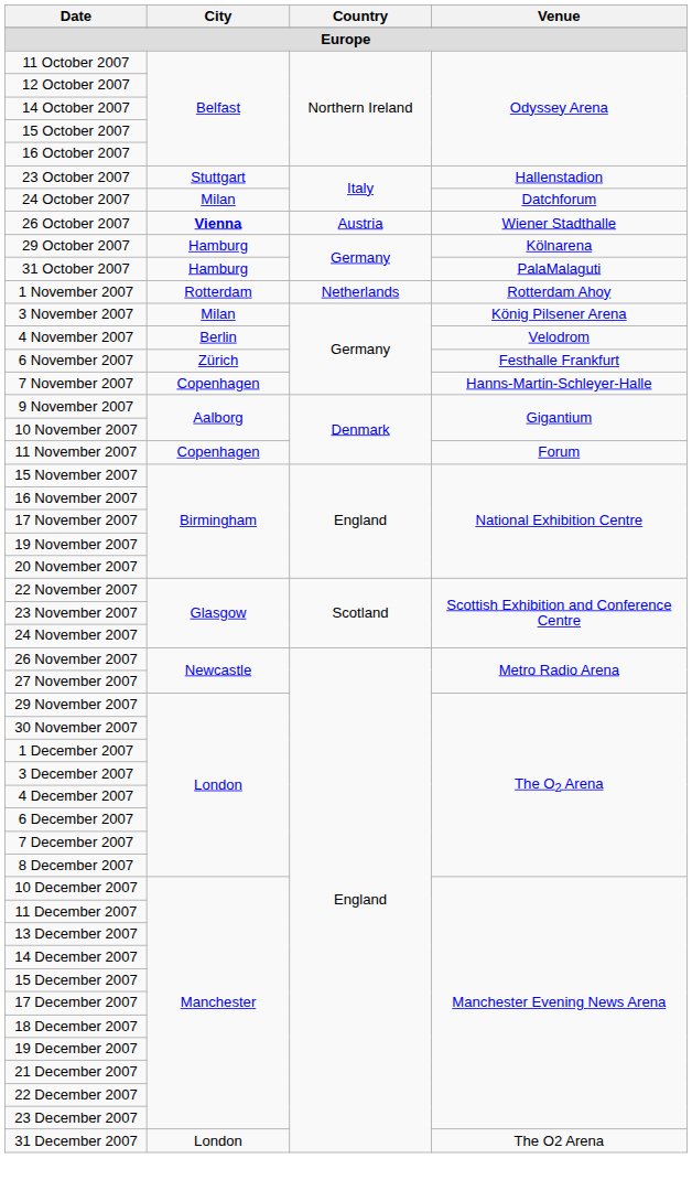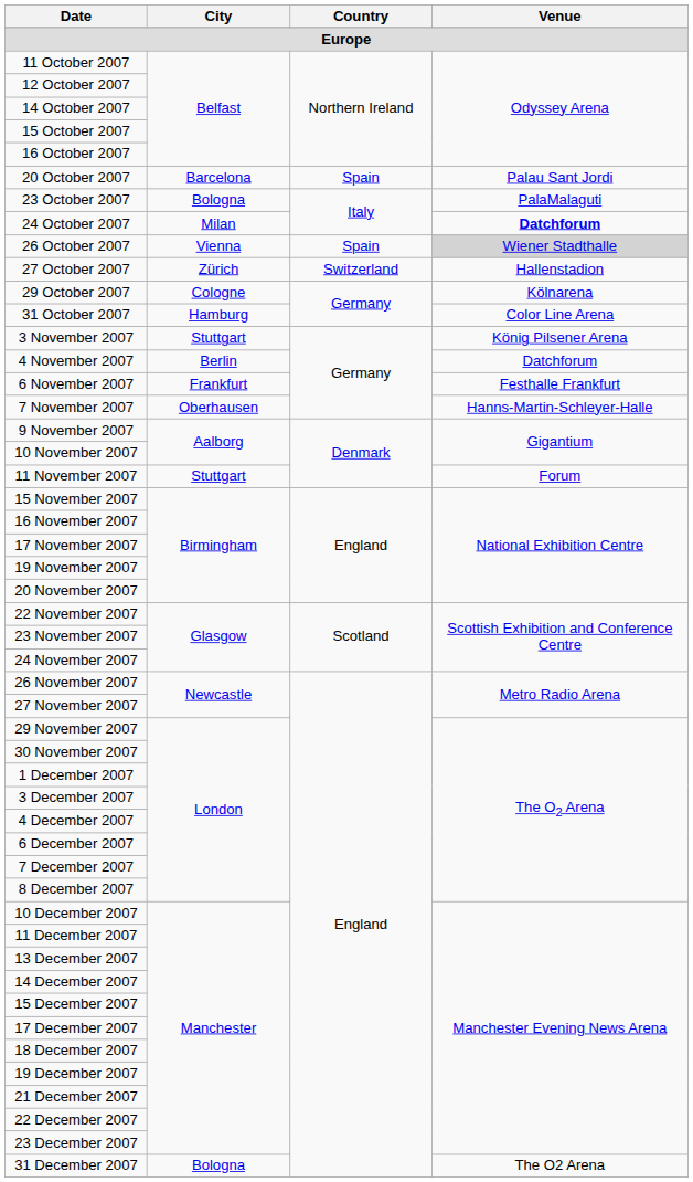+ row: 20 October 2007 | Barcelona | Spain | Palau Sant Jordi
23 October 2007 | City: Stuttgart -> Bologna
23 October 2007 | Venue: Hallenstadion -> PalaMalaguti
24 October 2007 | Venue: normal -> bold
26 October 2007 | City: bold -> normal
26 October 2007 | Country: Austria -> Spain
26 October 2007 | Venue: no background -> lightgrey background
+ row: 27 October 2007 | Zürich | Switzerland | Hallenstadion
29 October 2007 | City: Hamburg -> Cologne
31 October 2007 | Venue: PalaMalaguti -> Color Line Arena
- row: 1 November 2007 | Rotterdam | Netherlands | Rotterdam Ahoy
3 November 2007 | City: Milan -> Stuttgart
4 November 2007 | Venue: Velodrom -> Datchforum
6 November 2007 | City: Zürich -> Frankfurt
7 November 2007 | City: Copenhagen -> Oberhausen
11 November 2007 | City: Copenhagen -> Stuttgart
31 December 2007 | City: London -> Bologna
